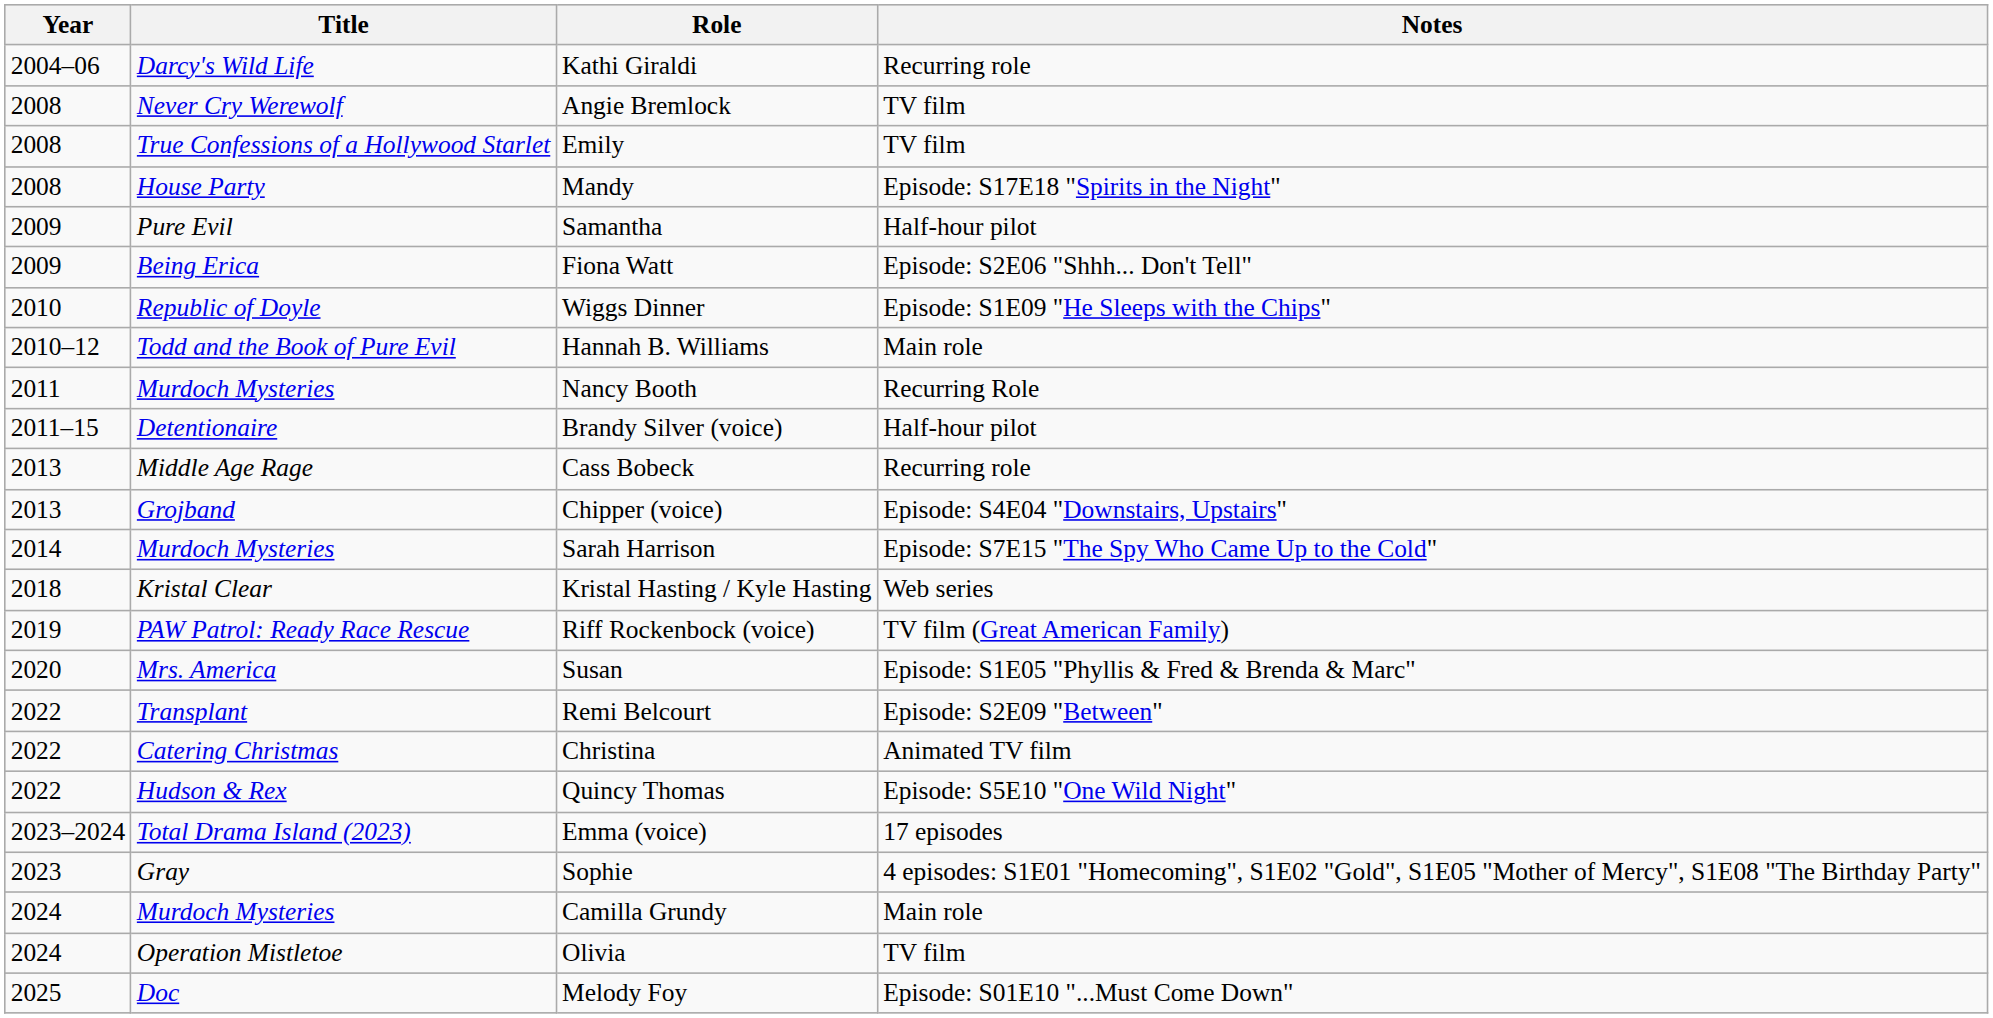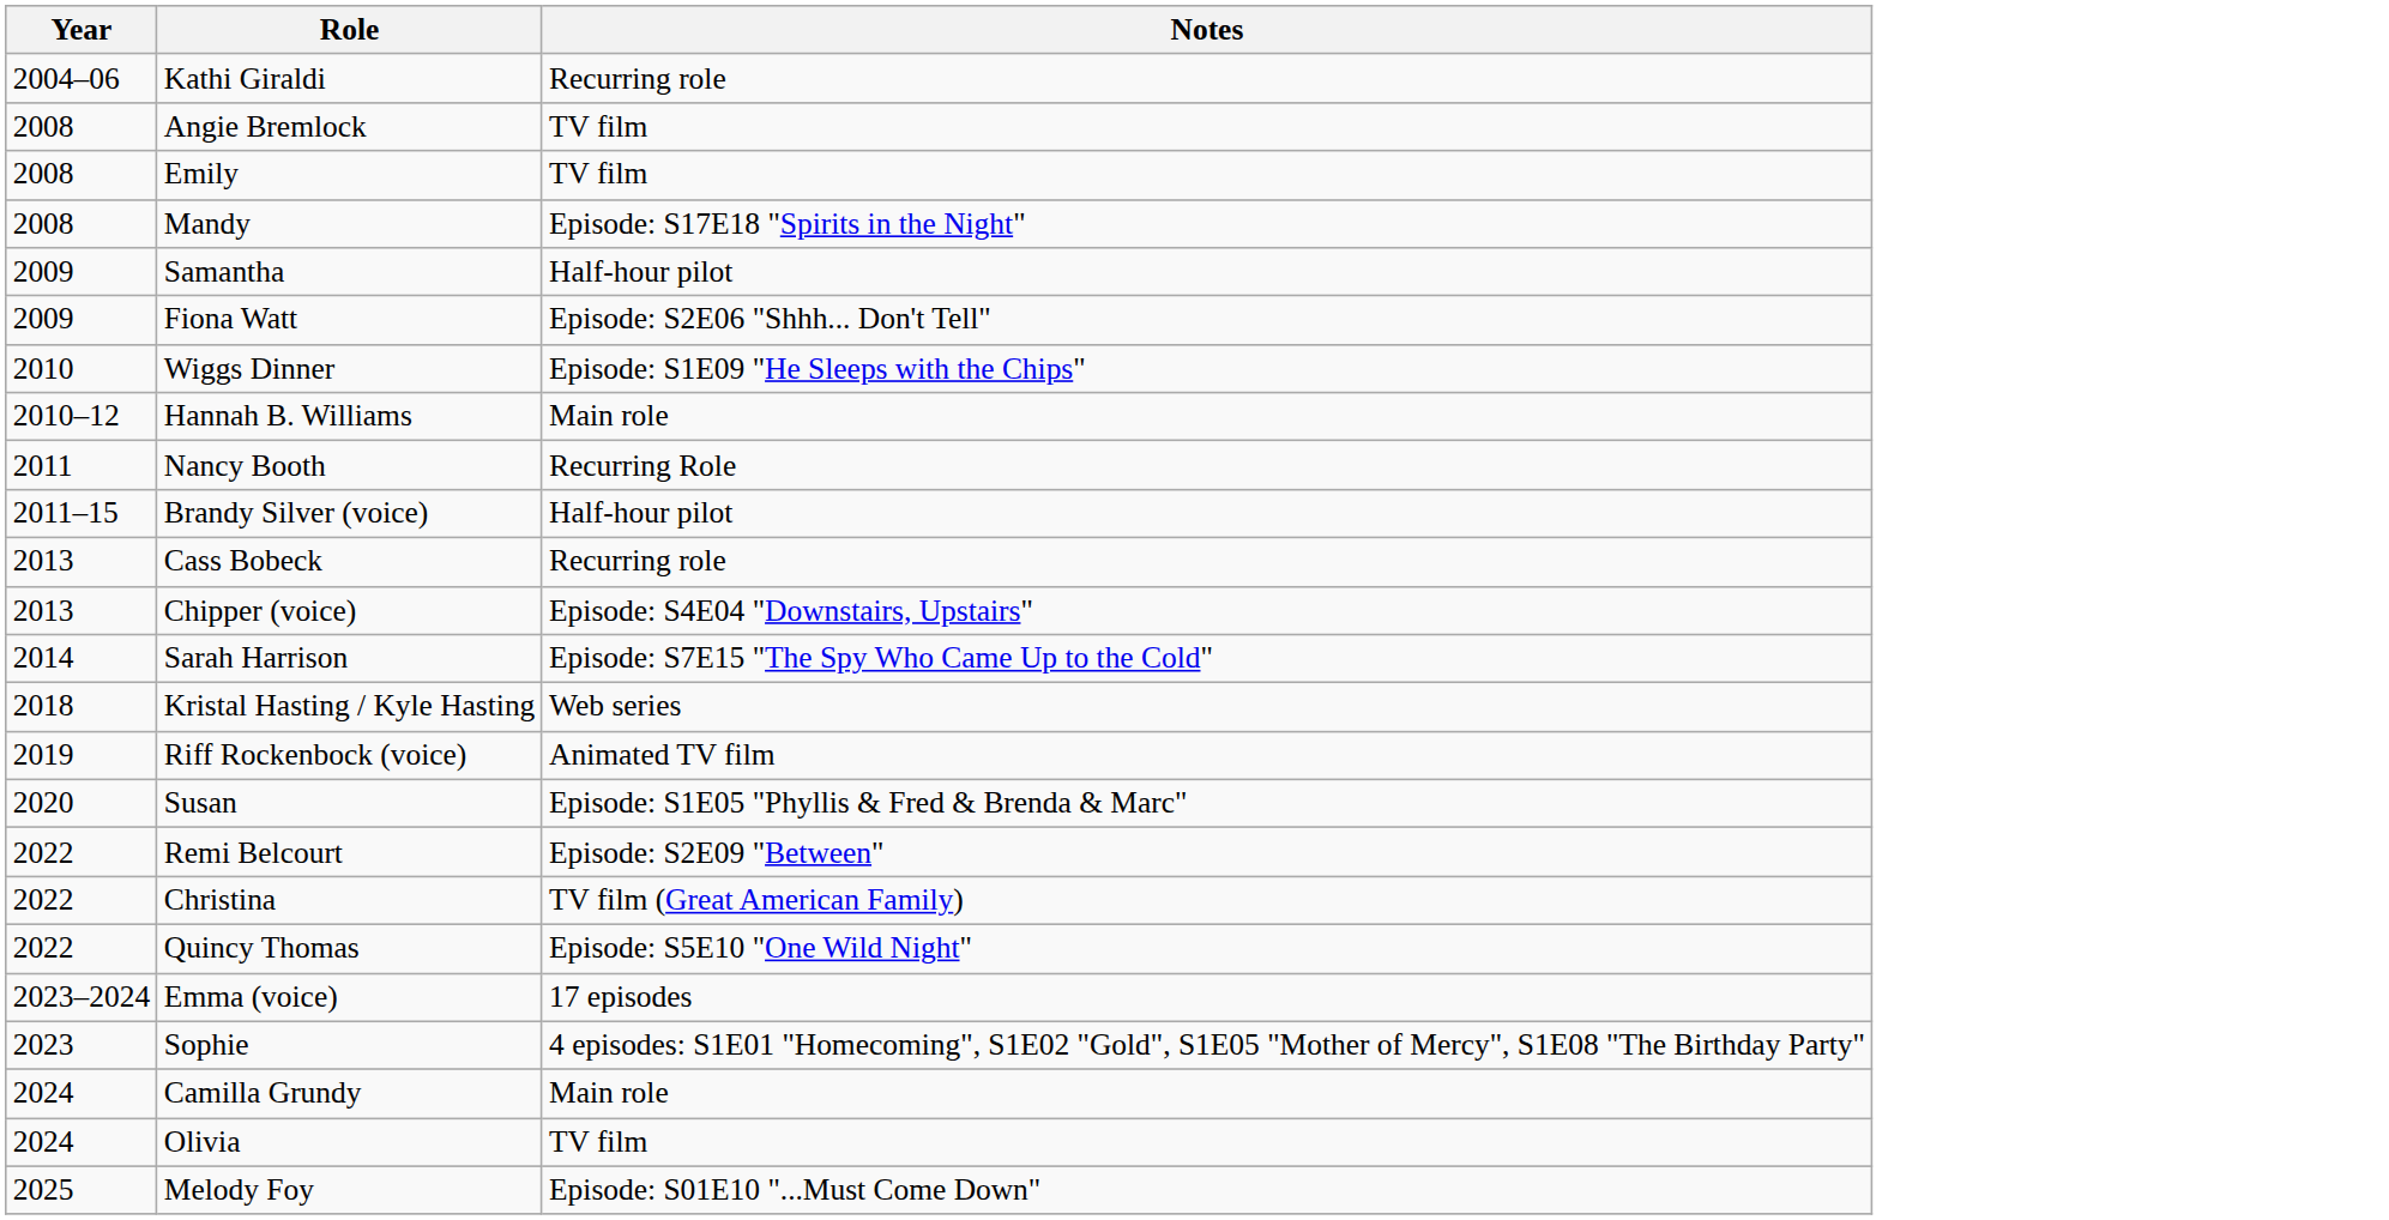- column: Title | Darcy's Wild Life | Never Cry Werewolf | True Confessions of a Hollywood Starlet | House Party | Pure Evil | Being Erica | Republic of Doyle | Todd and the Book of Pure Evil | Murdoch Mysteries | Detentionaire | Middle Age Rage | Grojband | Murdoch Mysteries | Kristal Clear | PAW Patrol: Ready Race Rescue | Mrs. America | Transplant | Catering Christmas | Hudson & Rex | Total Drama Island (2023) | Gray | Murdoch Mysteries | Operation Mistletoe | Doc
Riff Rockenbock (voice) | Notes: TV film (Great American Family) -> Animated TV film
Christina | Notes: Animated TV film -> TV film (Great American Family)
